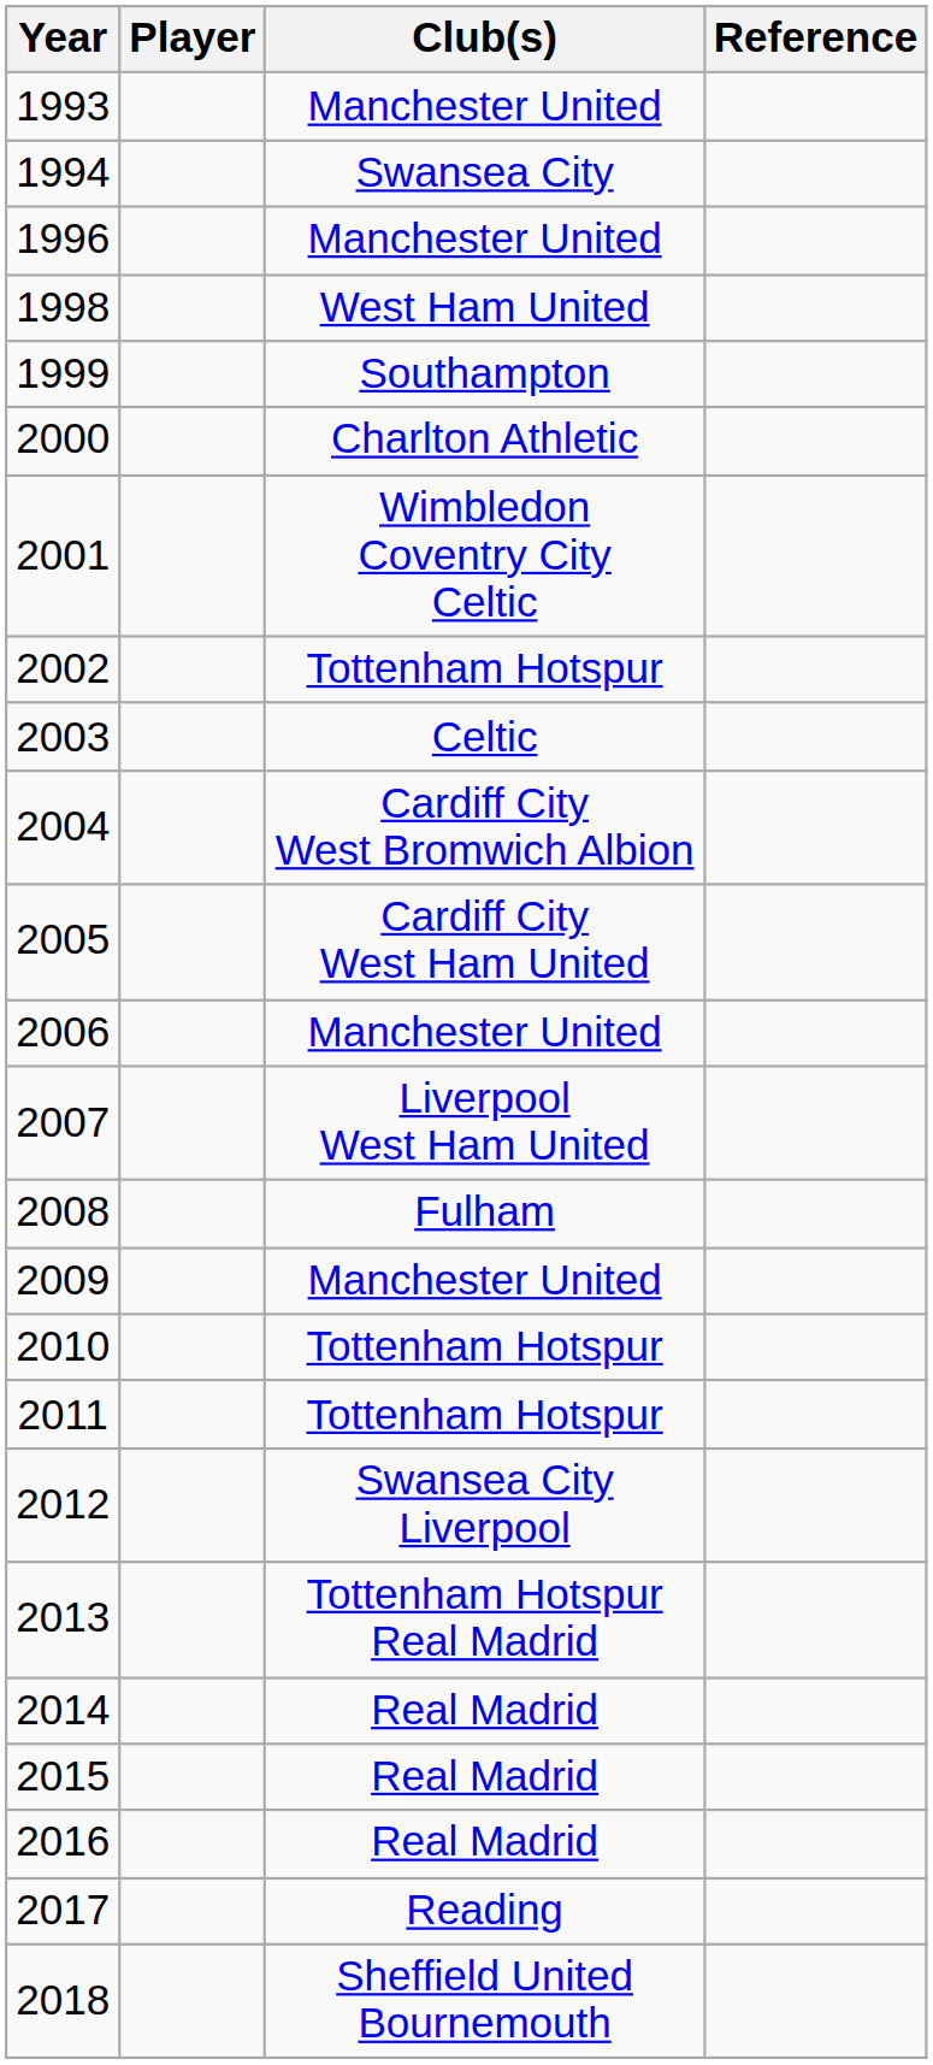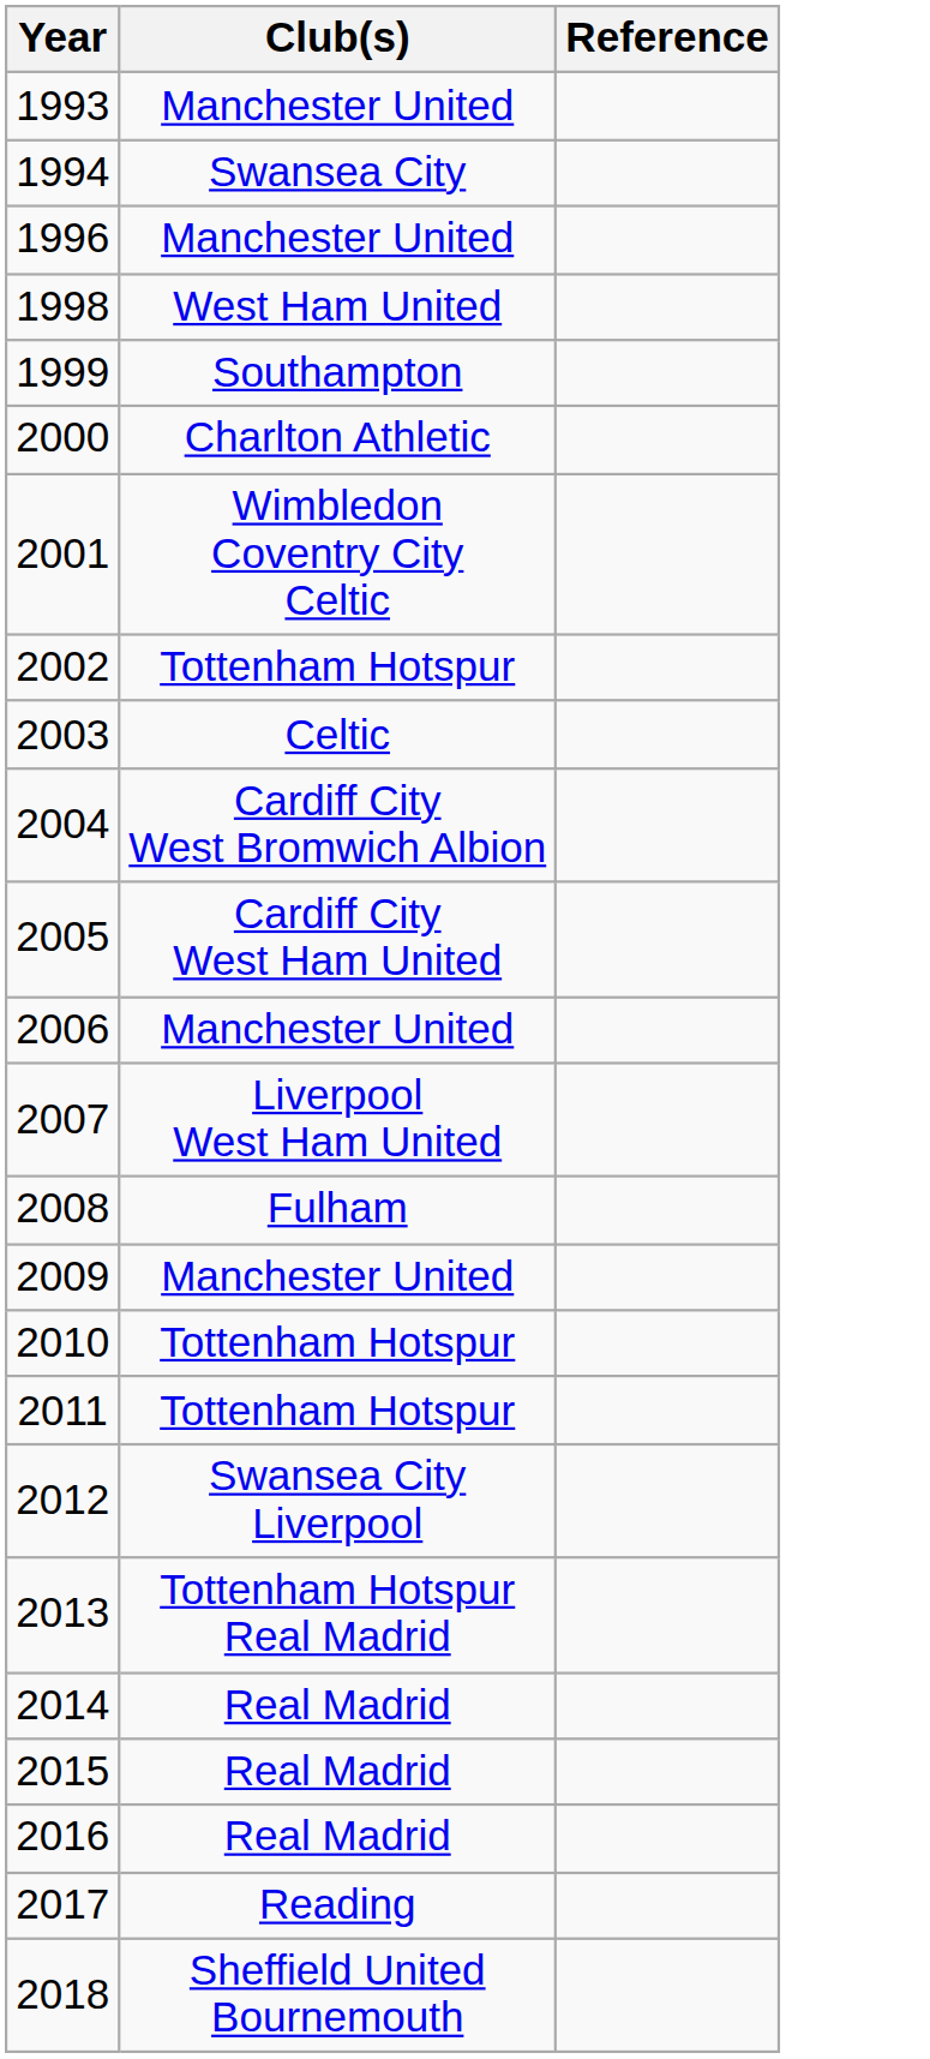- column: Player
